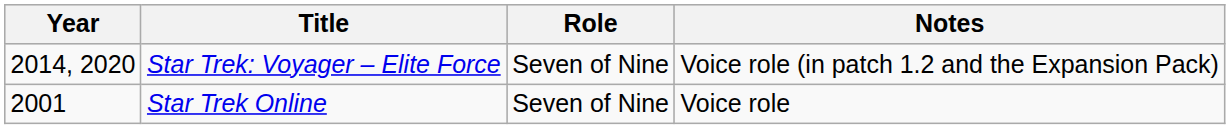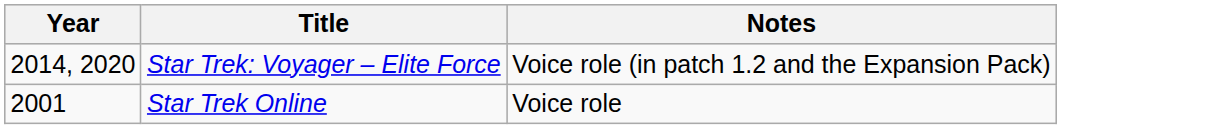- column: Role | Seven of Nine | Seven of Nine
